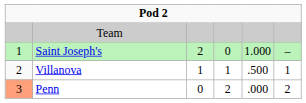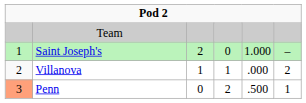Villanova | column 5: .500 -> .000
Villanova | column 6: 1 -> 2
Penn | column 5: .000 -> .500
Penn | column 6: 2 -> 1
